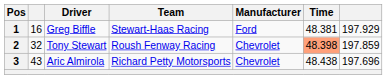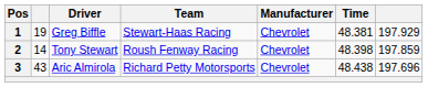1 | column 2: 16 -> 19
1 | Manufacturer: Ford -> Chevrolet
2 | column 2: 32 -> 14
2 | Time: lightsalmon background -> no background
